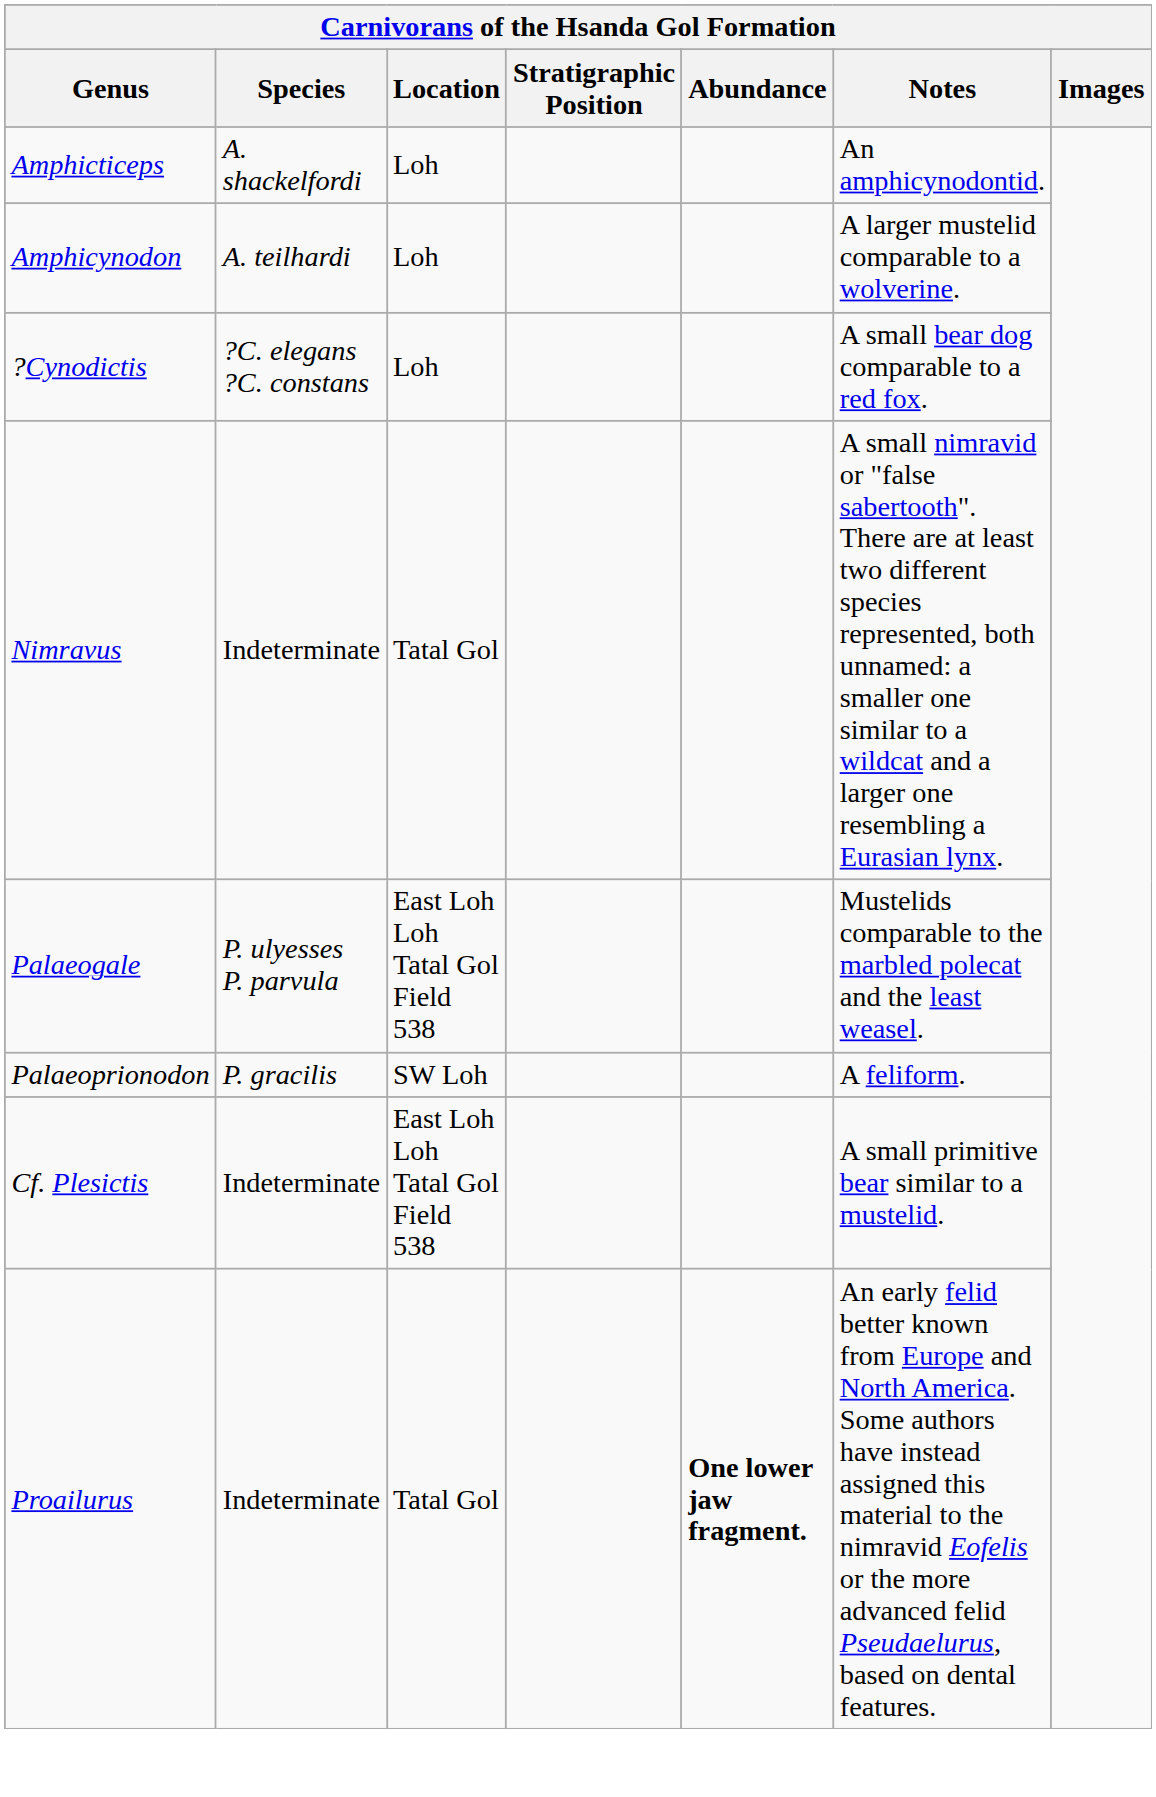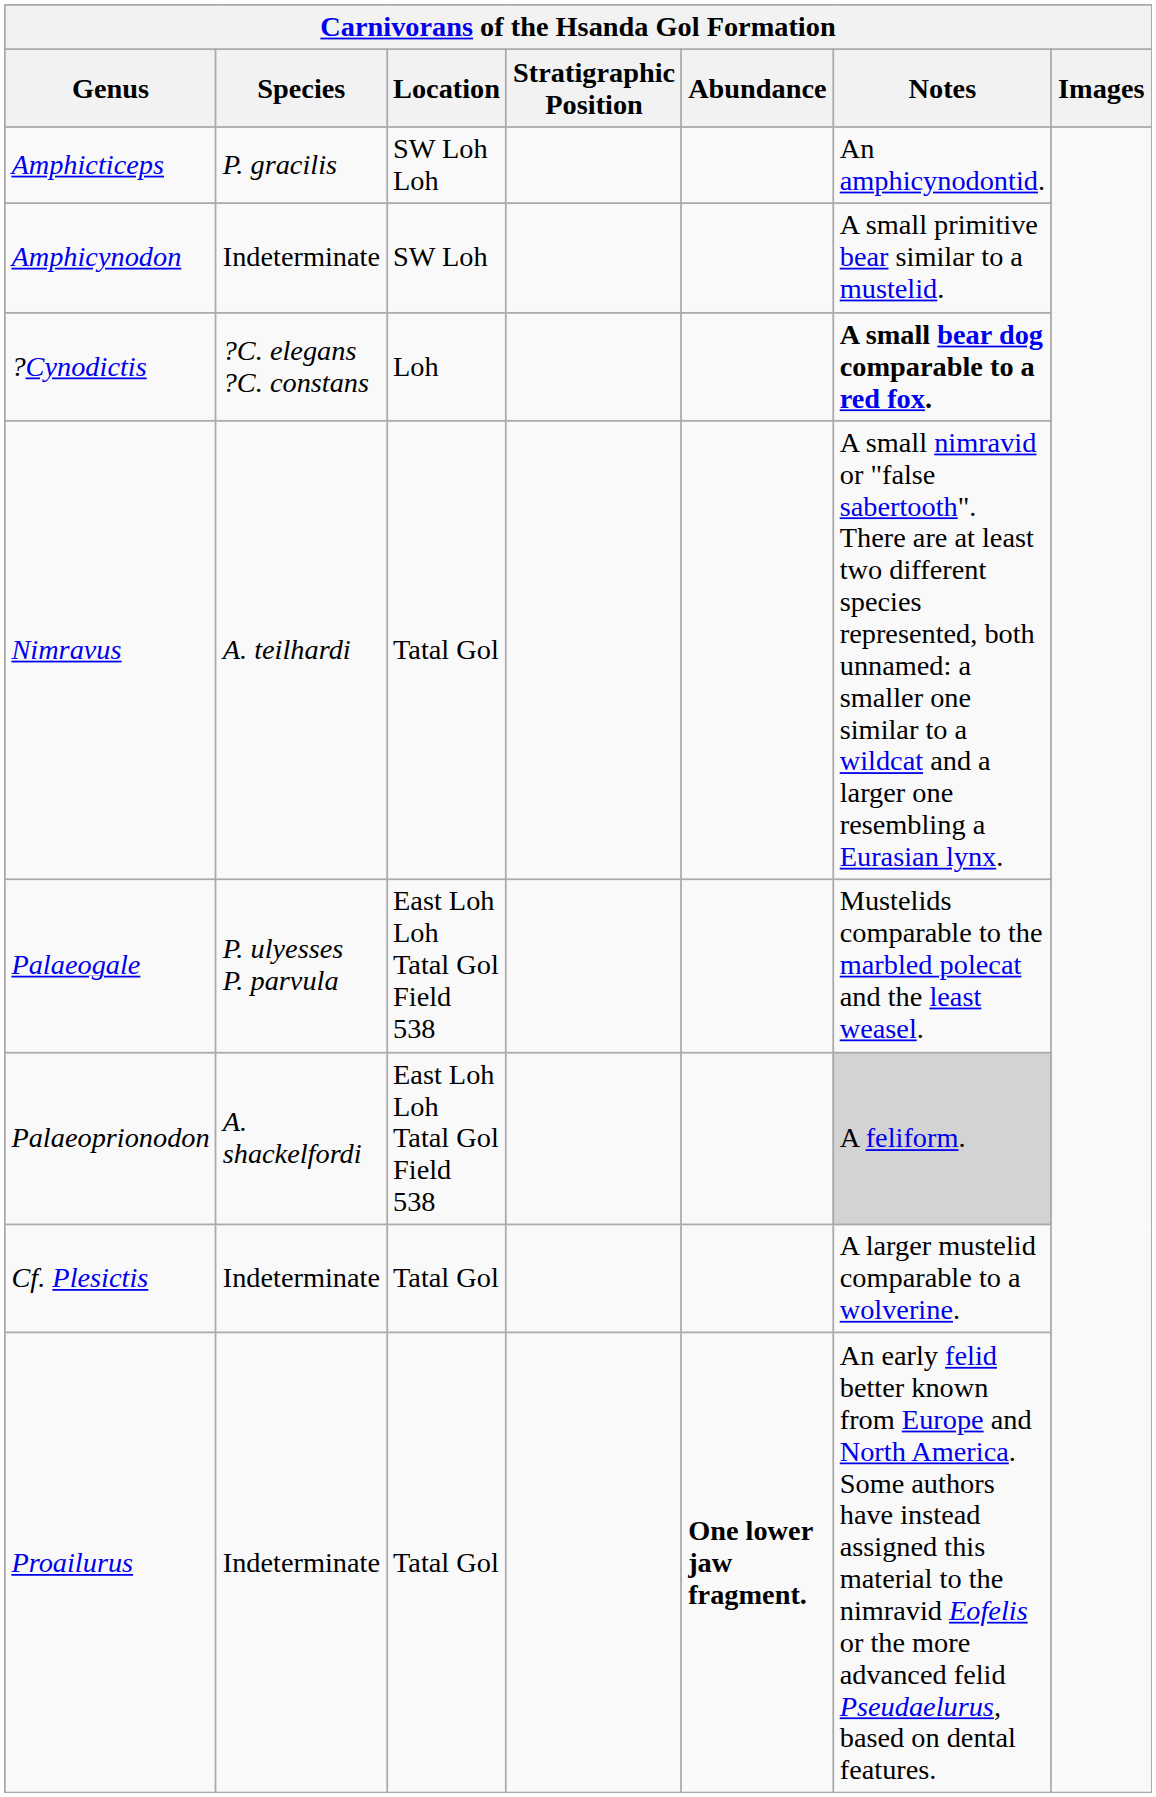Amphicticeps | Species: A. shackelfordi -> P. gracilis
Amphicticeps | Location: Loh -> SW Loh Loh
Amphicynodon | Species: A. teilhardi -> Indeterminate
Amphicynodon | Location: Loh -> SW Loh
Amphicynodon | Notes: A larger mustelid comparable to a wolverine. -> A small primitive bear similar to a mustelid.
?Cynodictis | Notes: normal -> bold
Nimravus | Species: Indeterminate -> A. teilhardi
Palaeoprionodon | Species: P. gracilis -> A. shackelfordi
Palaeoprionodon | Location: SW Loh -> East Loh Loh Tatal Gol Field 538
Palaeoprionodon | Notes: no background -> lightgrey background
Cf. Plesictis | Location: East Loh Loh Tatal Gol Field 538 -> Tatal Gol
Cf. Plesictis | Notes: A small primitive bear similar to a mustelid. -> A larger mustelid comparable to a wolverine.
